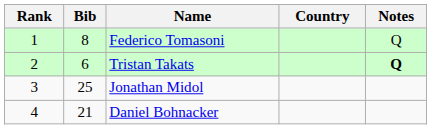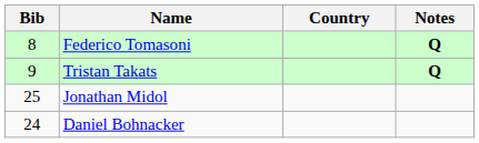- column: Rank | 1 | 2 | 3 | 4
Federico Tomasoni | Notes: normal -> bold
Tristan Takats | Bib: 6 -> 9
Daniel Bohnacker | Bib: 21 -> 24
